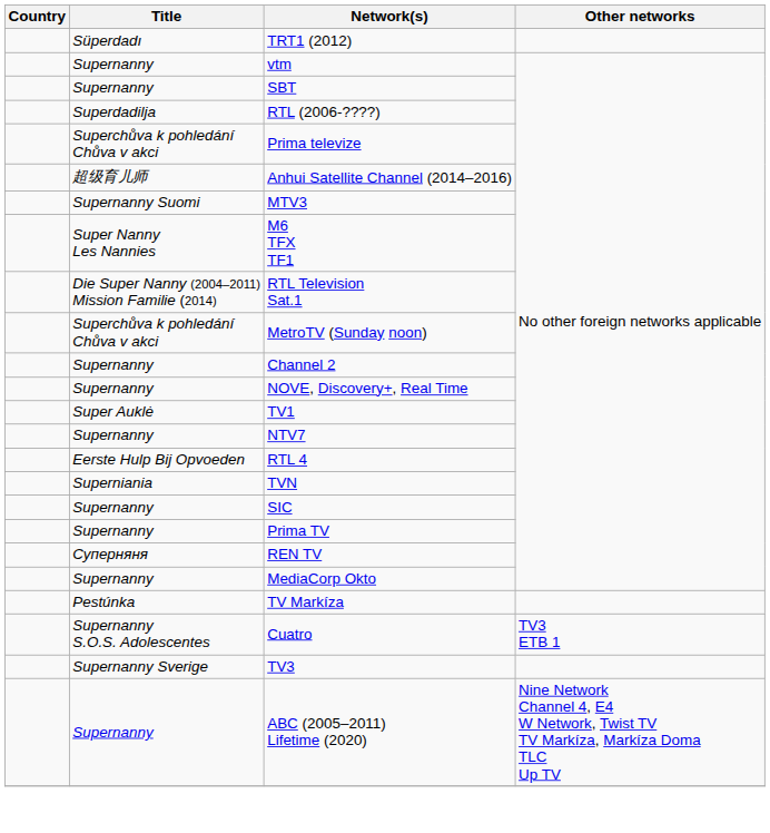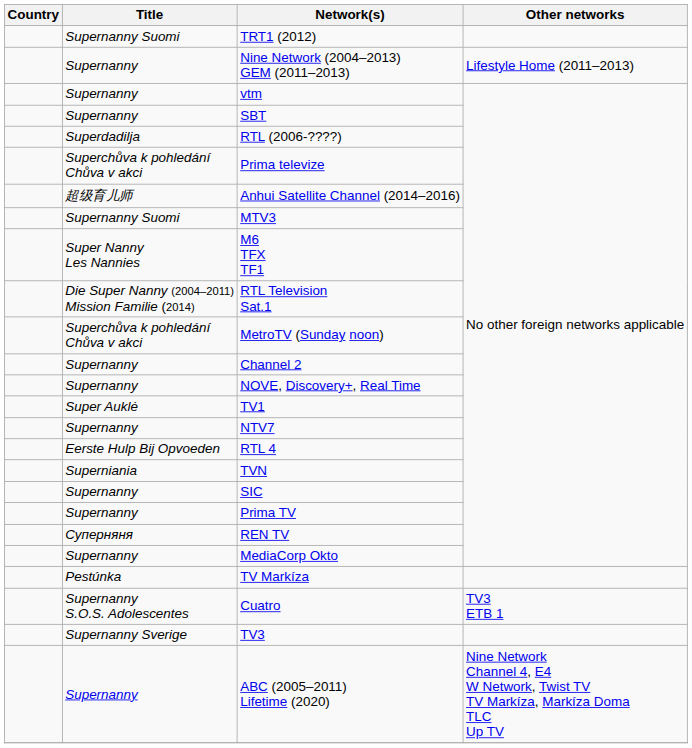TRT1 (2012) | Title: Süperdadı -> Supernanny Suomi
+ row: Supernanny | Nine Network (2004–2013) GEM (2011–2013) | Lifestyle Home (2011–2013)
